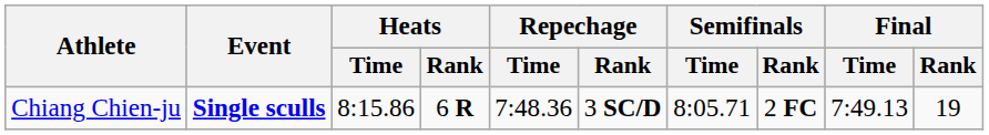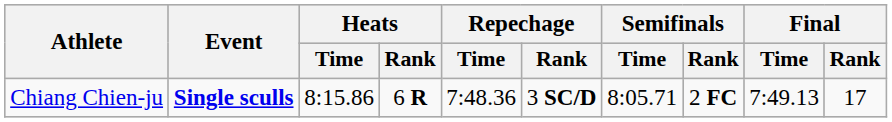Chiang Chien-ju | Final / Rank: 19 -> 17
